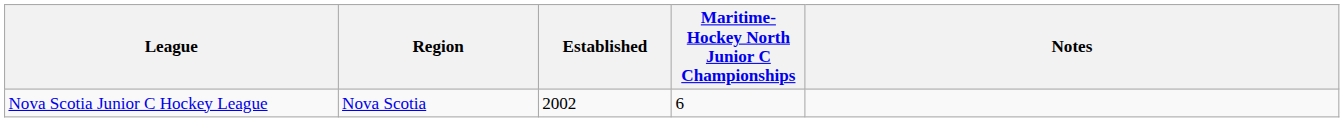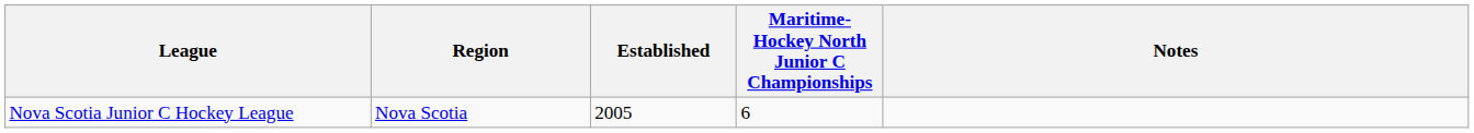Nova Scotia Junior C Hockey League | Established: 2002 -> 2005
